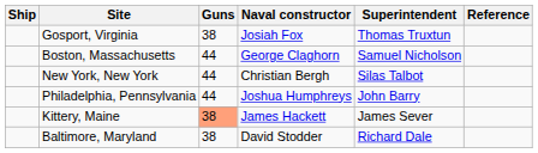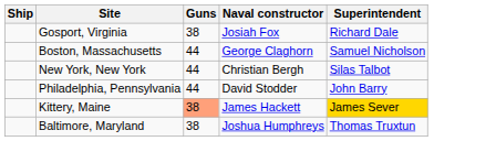- column: Reference
Gosport, Virginia | Superintendent: Thomas Truxtun -> Richard Dale
Philadelphia, Pennsylvania | Naval constructor: Joshua Humphreys -> David Stodder
Kittery, Maine | Superintendent: no background -> gold background
Baltimore, Maryland | Naval constructor: David Stodder -> Joshua Humphreys
Baltimore, Maryland | Superintendent: Richard Dale -> Thomas Truxtun
